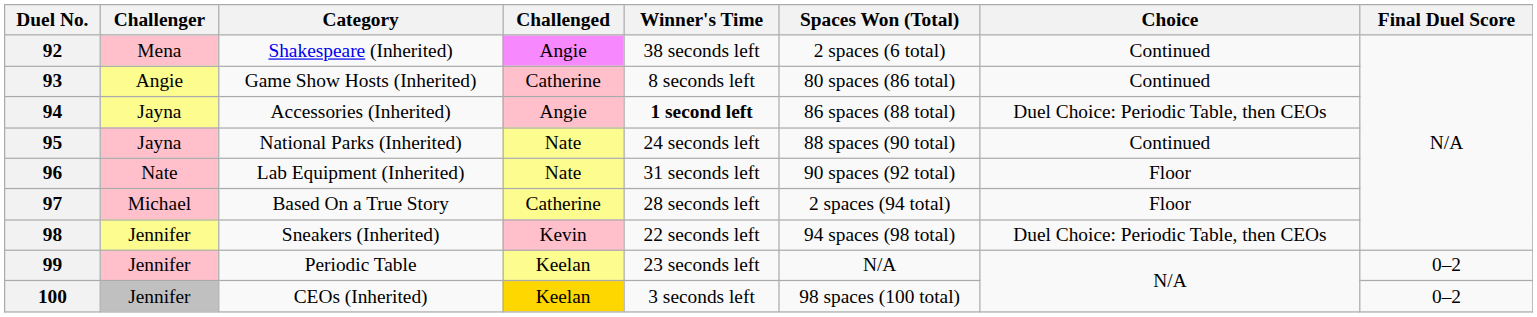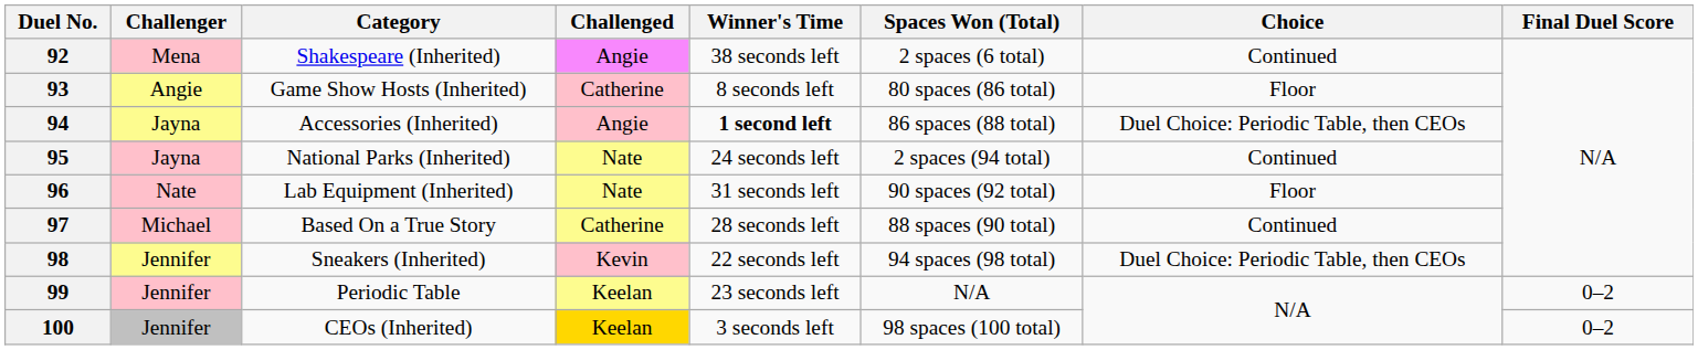93 | Choice: Continued -> Floor
95 | Spaces Won (Total): 88 spaces (90 total) -> 2 spaces (94 total)
97 | Spaces Won (Total): 2 spaces (94 total) -> 88 spaces (90 total)
97 | Choice: Floor -> Continued
